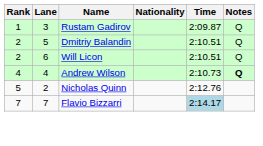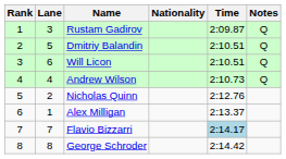Will Licon | Rank: 2 -> 3
Andrew Wilson | Notes: bold -> normal
+ row: 6 | 1 | Alex Milligan | 2:13.37
+ row: 8 | 8 | George Schroder | 2:14.42
